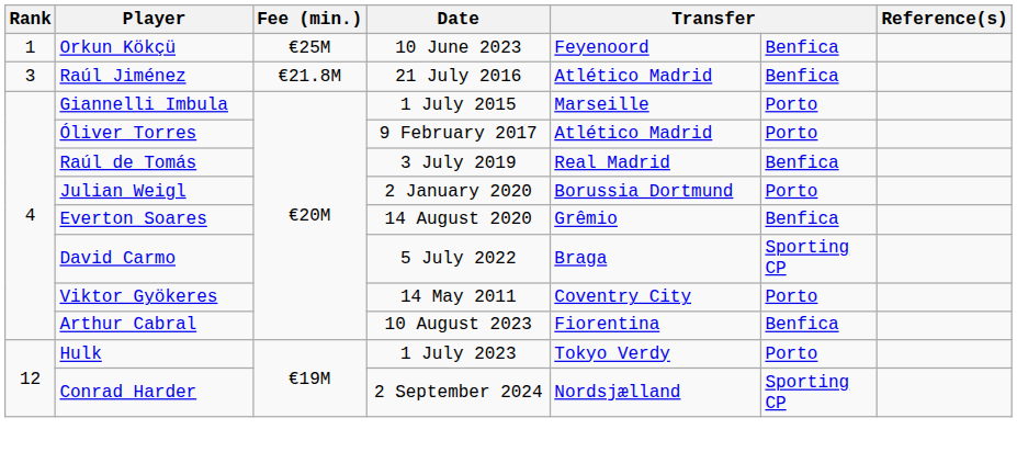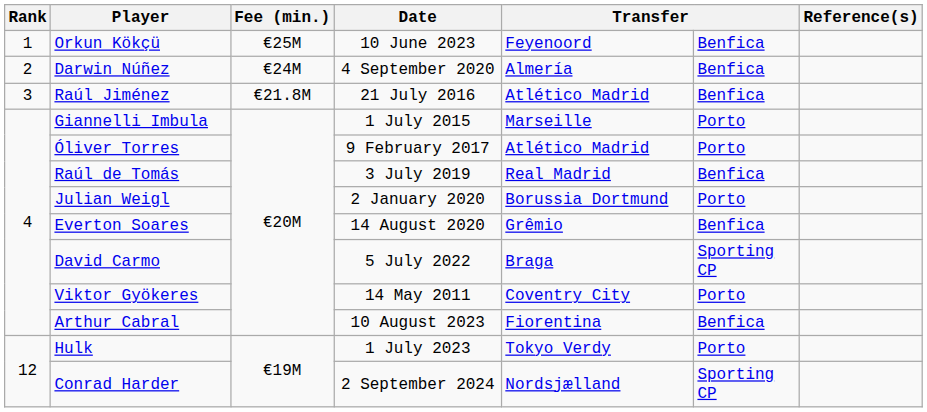+ row: 2 | Darwin Núñez | €24M | 4 September 2020 | Almería | Benfica
